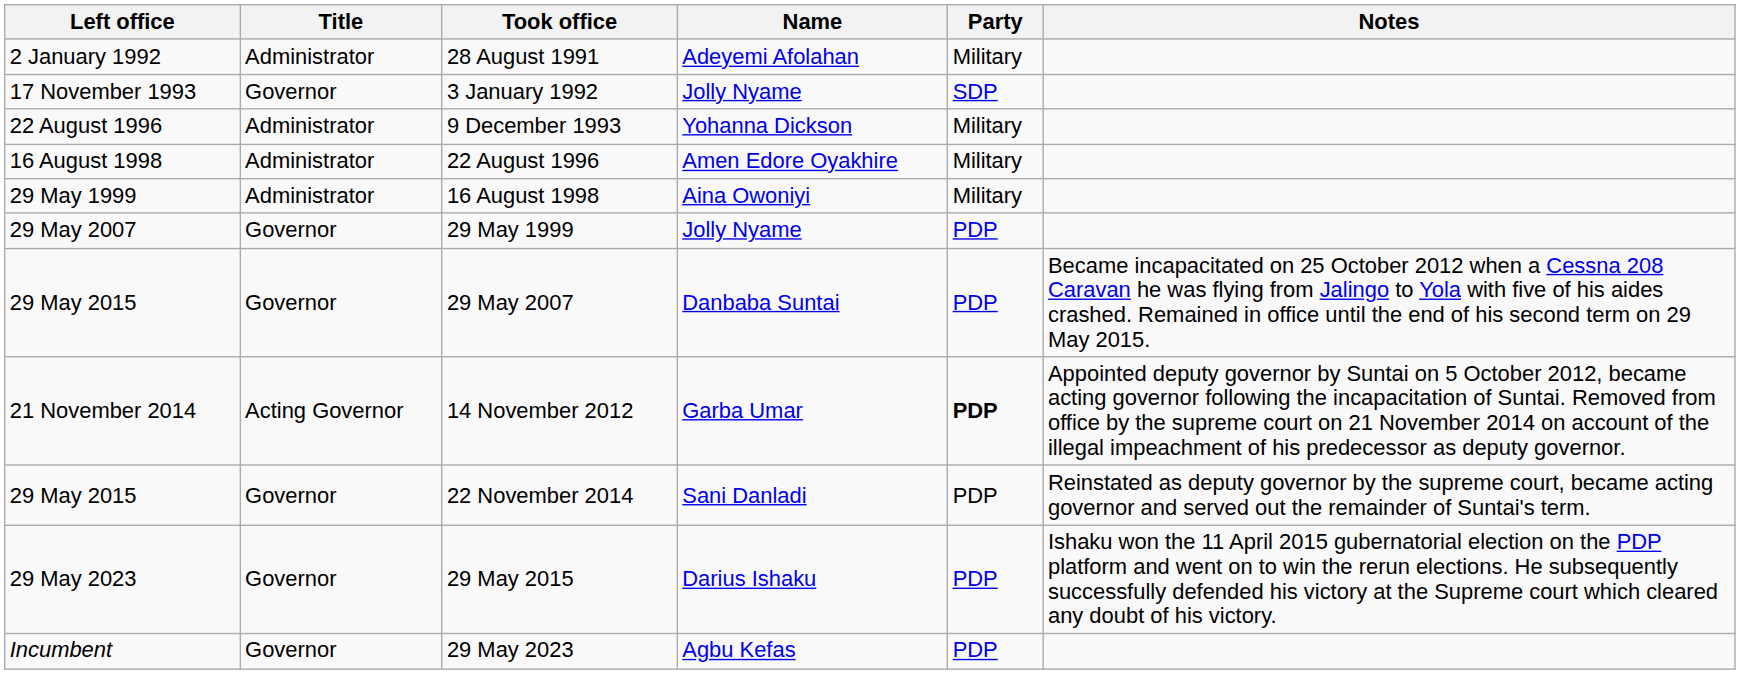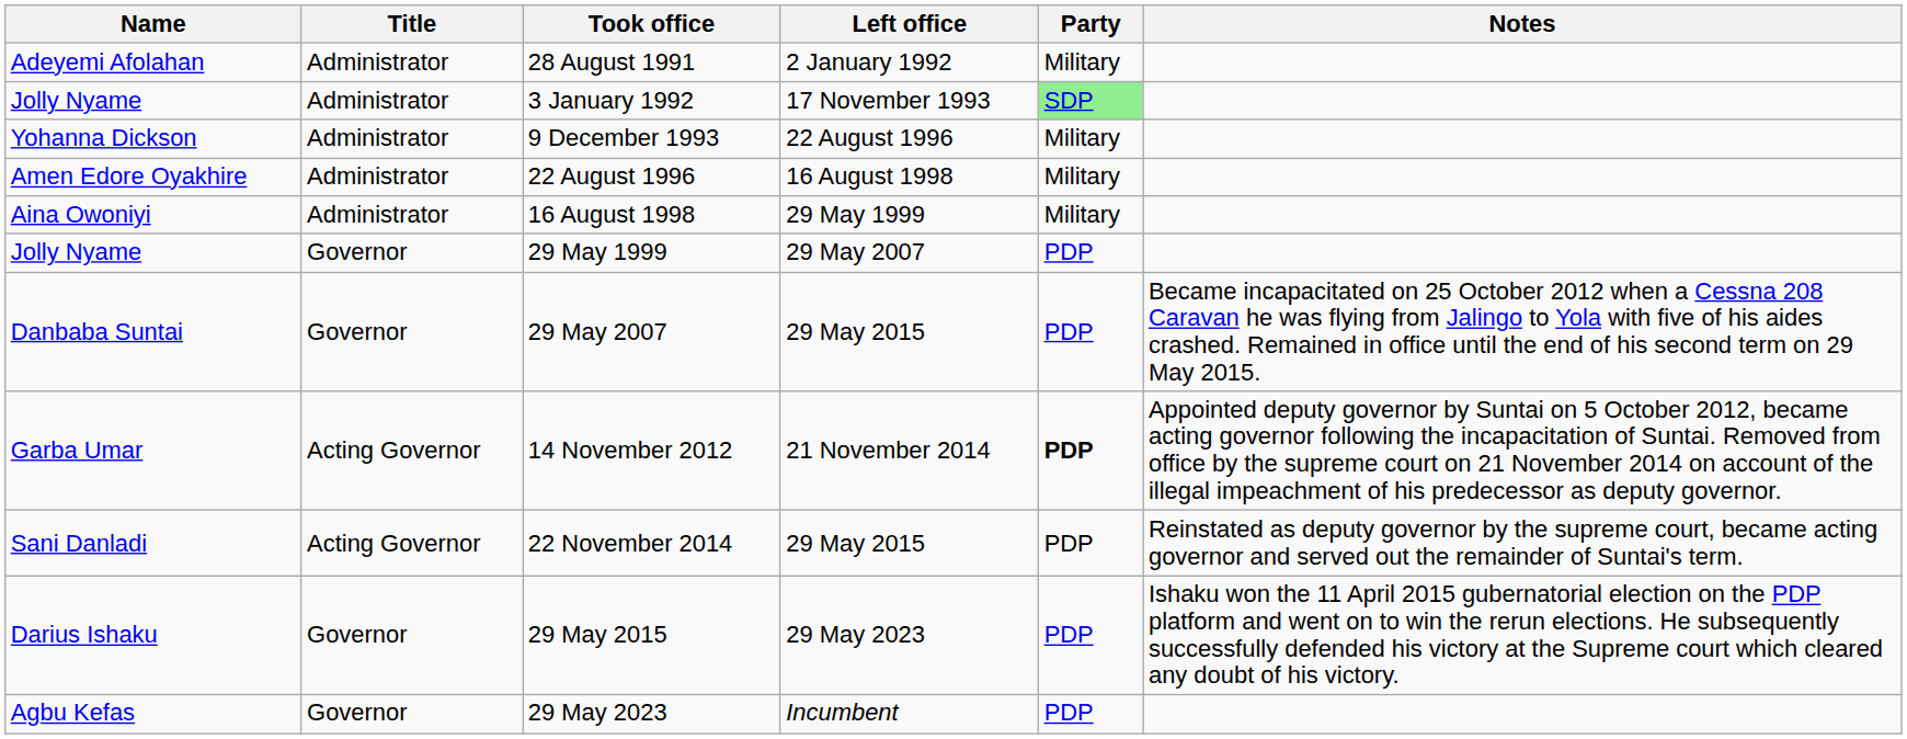columns swapped: Name <-> Left office
3 January 1992 | Title: Governor -> Administrator
3 January 1992 | Party: no background -> lightgreen background
22 November 2014 | Title: Governor -> Acting Governor
